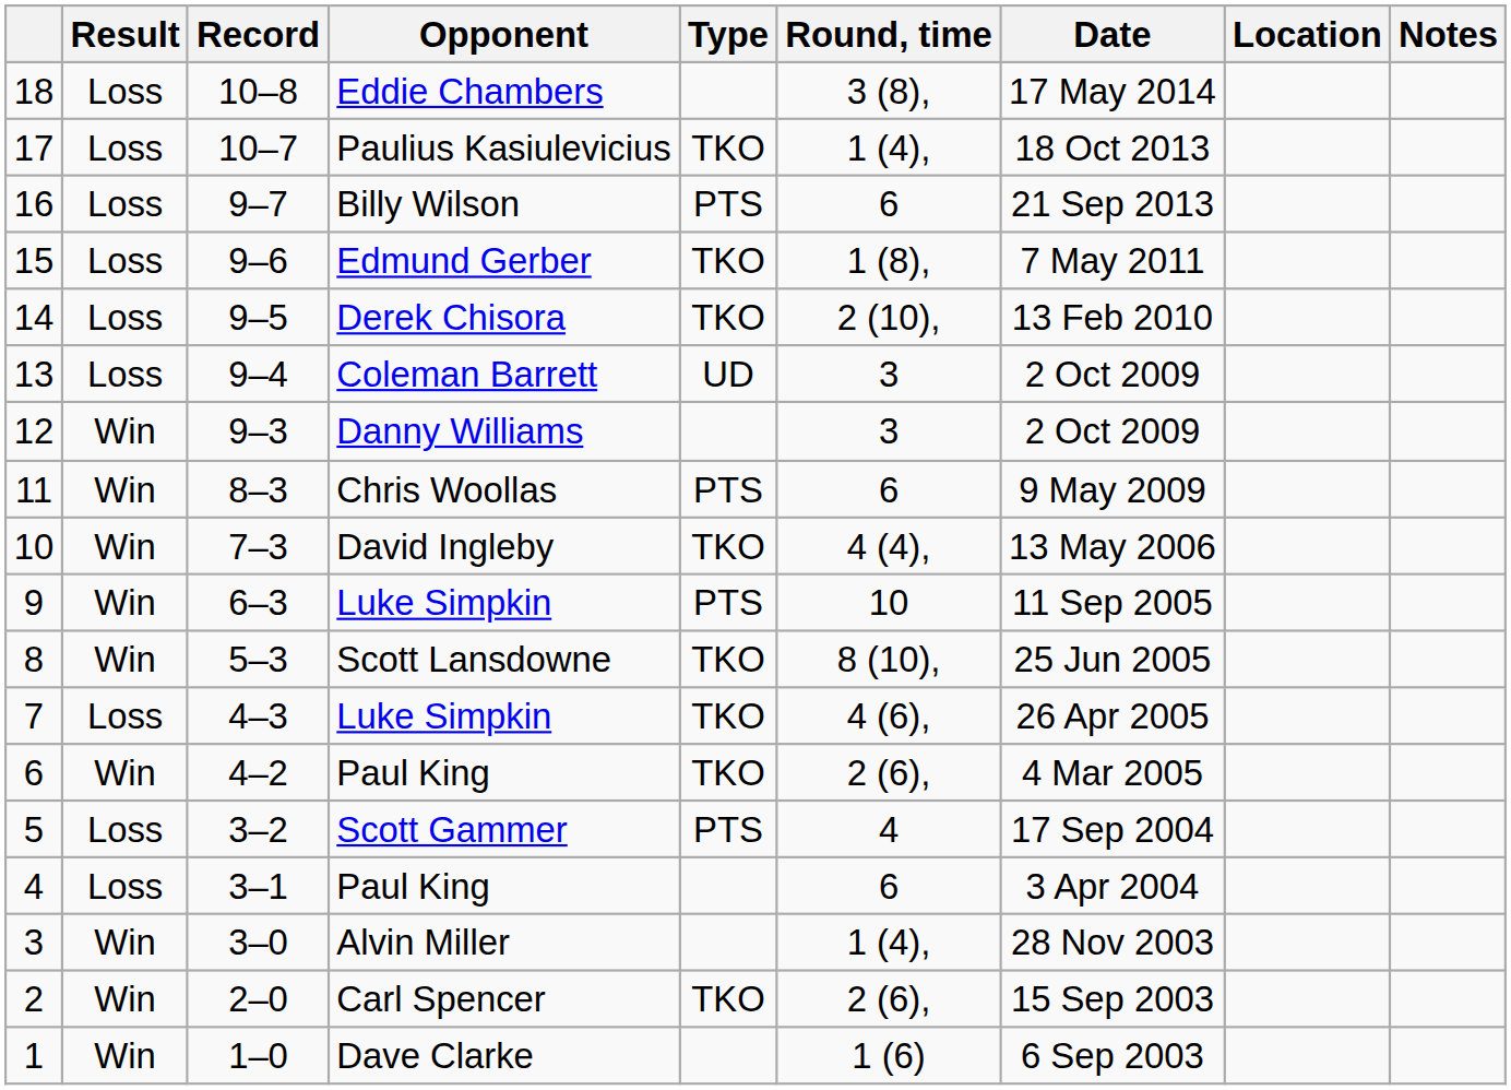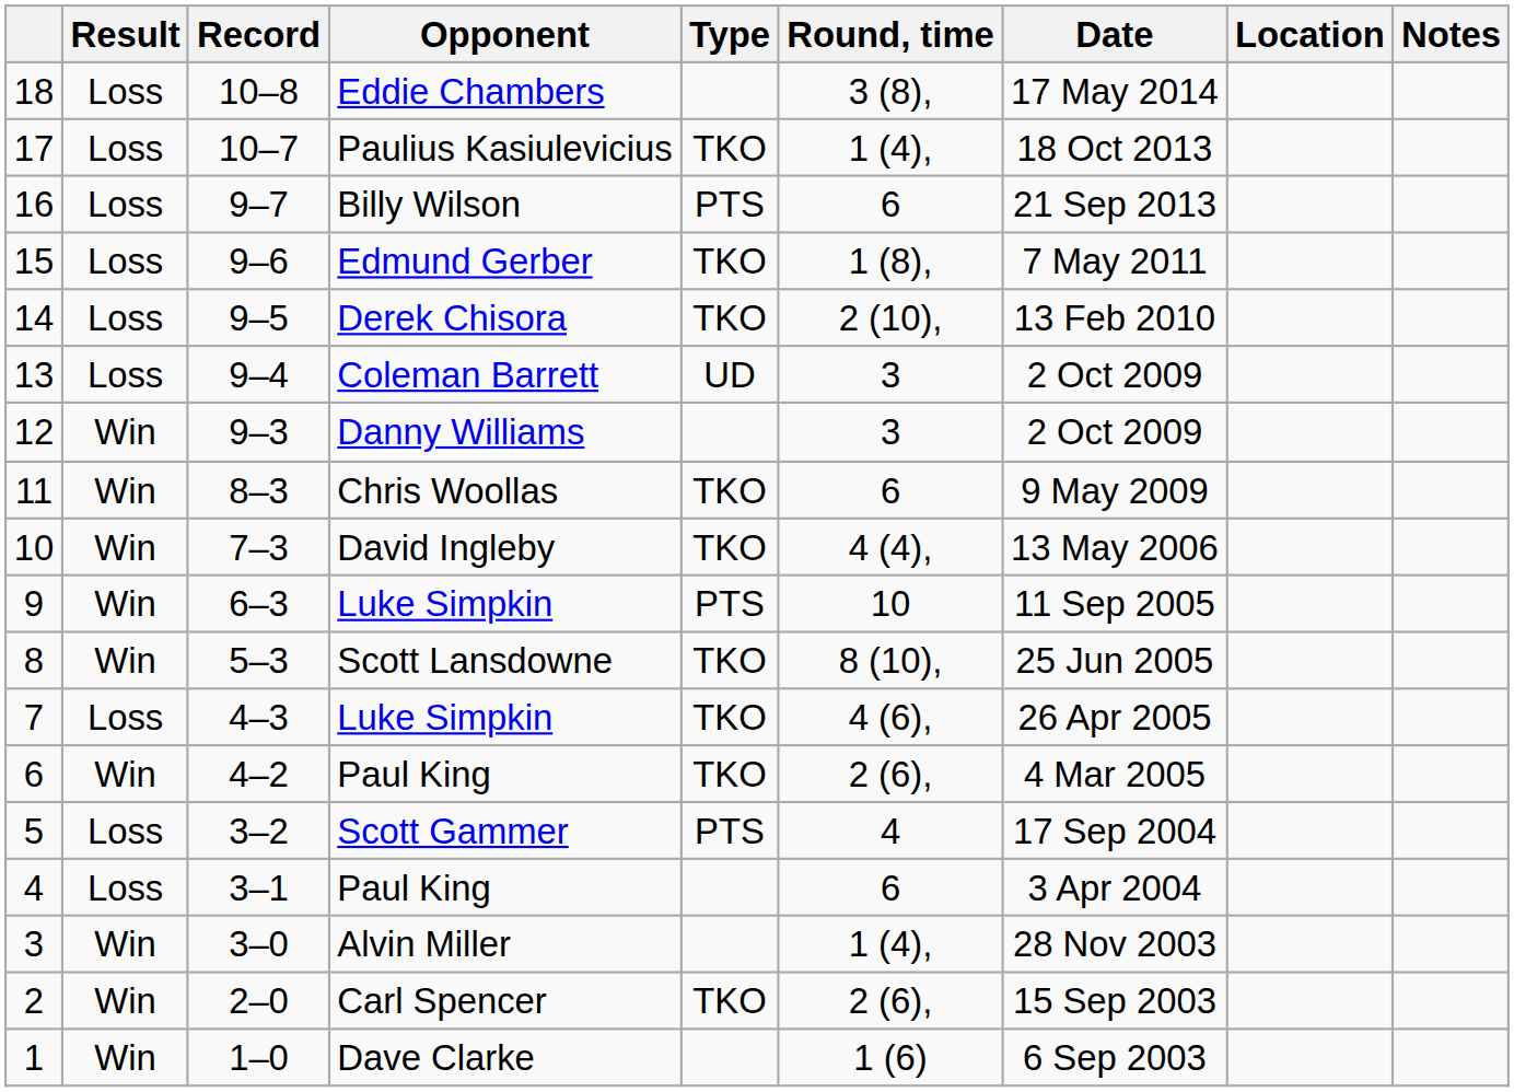11 | Type: PTS -> TKO
